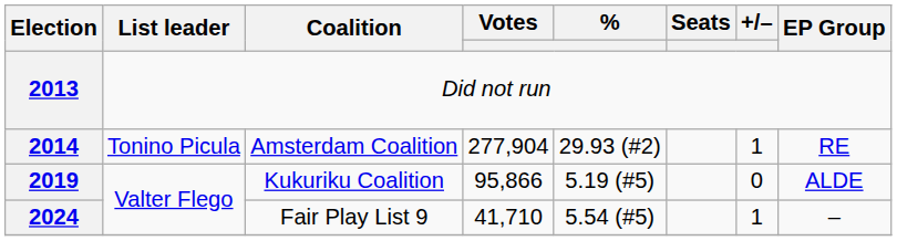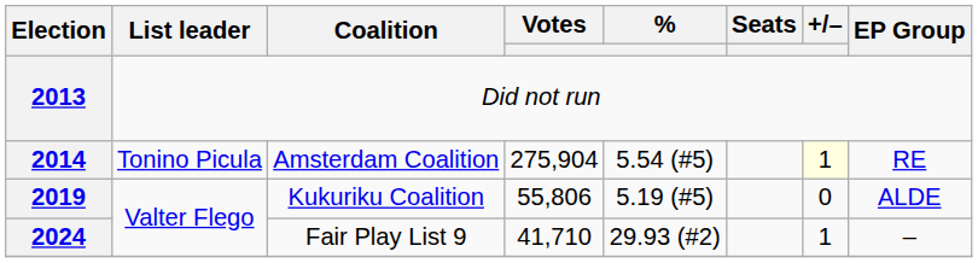2014 | Votes: 277,904 -> 275,904
2014 | %: 29.93 (#2) -> 5.54 (#5)
2014 | +/–: no background -> lightyellow background
2019 | Votes: 95,866 -> 55,806
2024 | %: 5.54 (#5) -> 29.93 (#2)
